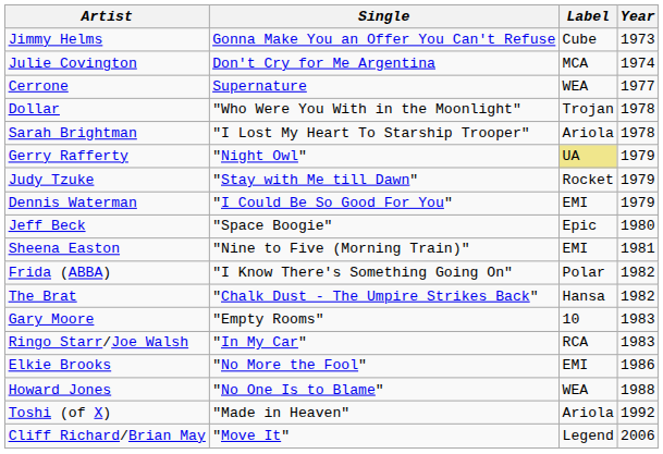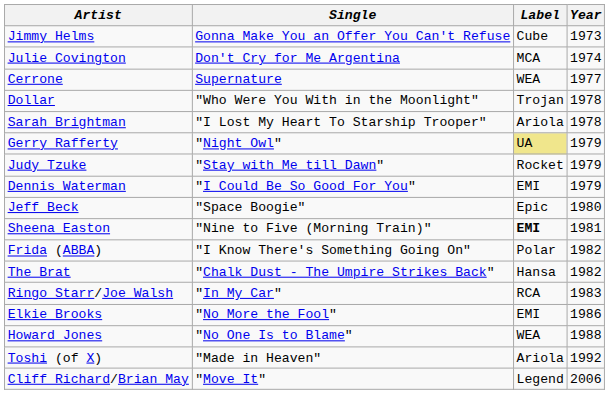Sheena Easton | Label: normal -> bold
- row: Gary Moore | "Empty Rooms" | 10 | 1983
